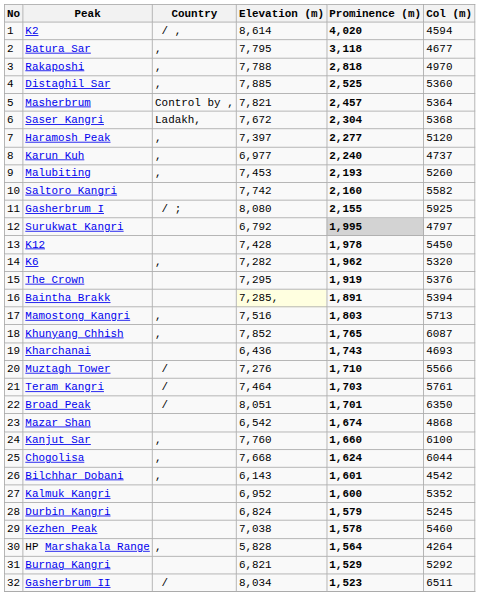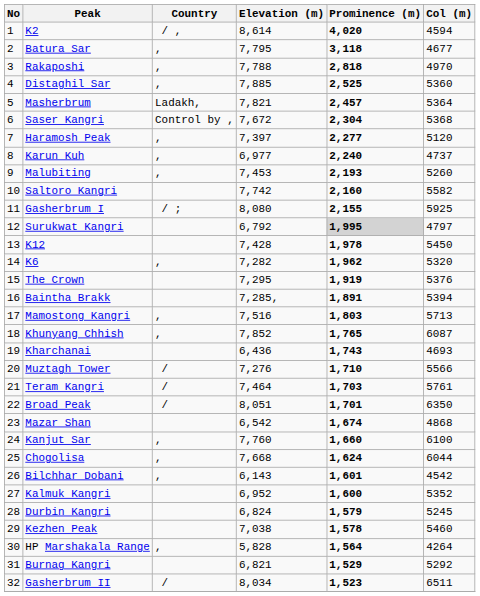Masherbrum | Country: Control by , -> Ladakh,
Saser Kangri | Country: Ladakh, -> Control by ,
Baintha Brakk | Elevation (m): lightyellow background -> no background
